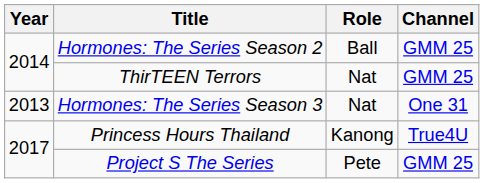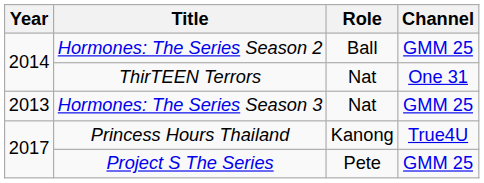ThirTEEN Terrors | Channel: GMM 25 -> One 31
Hormones: The Series Season 3 | Channel: One 31 -> GMM 25
